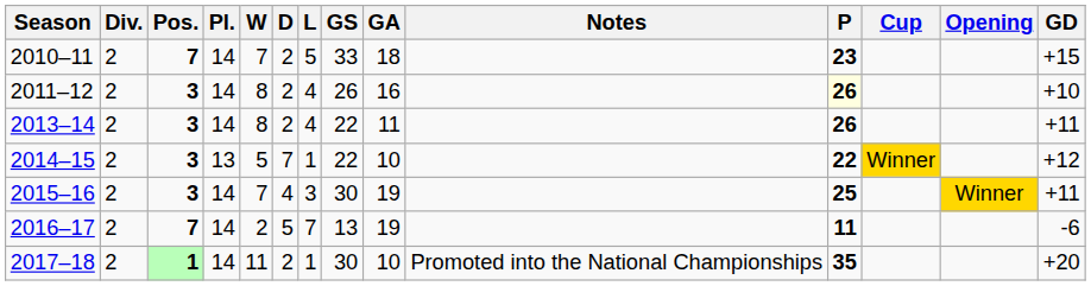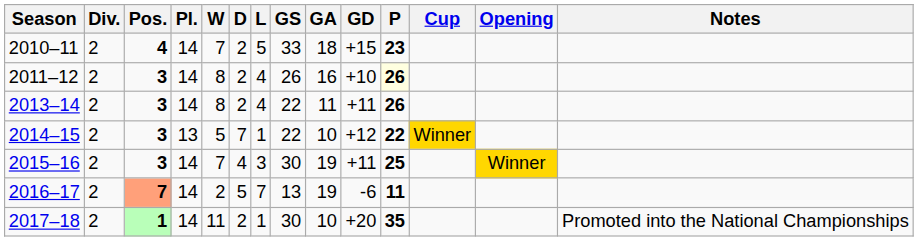columns swapped: GD <-> Notes
2010–11 | Pos.: 7 -> 4
2016–17 | Pos.: no background -> lightsalmon background
